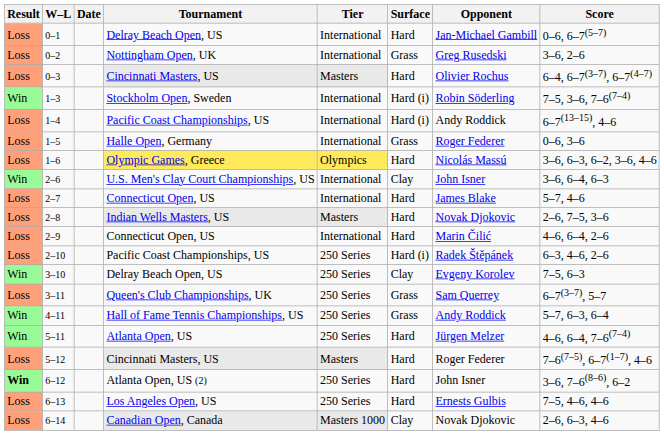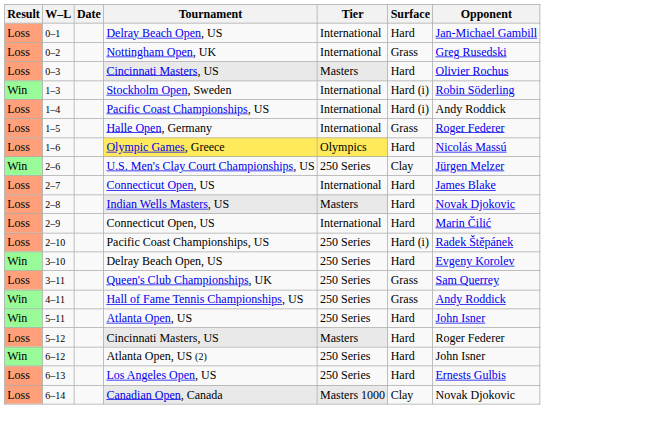- column: Score | 0–6, 6–7(5–7) | 3–6, 2–6 | 6–4, 6–7(3–7), 6–7(4–7) | 7–5, 3–6, 7–6(7–4) | 6–7(13–15), 4–6 | 0–6, 3–6 | 3–6, 6–3, 6–2, 3–6, 4–6 | 3–6, 6–4, 6–3 | 5–7, 4–6 | 2–6, 7–5, 3–6 | 4–6, 6–4, 2–6 | 6–3, 4–6, 2–6 | 7–5, 6–3 | 6–7(3–7), 5–7 | 5–7, 6–3, 6–4 | 4–6, 6–4, 7–6(7–4) | 7–6(7–5), 6–7(1–7), 4–6 | 3–6, 7–6(8–6), 6–2 | 7–5, 4–6, 4–6 | 2–6, 6–3, 4–6
2–6 | Tier: International -> 250 Series
2–6 | Opponent: John Isner -> Jürgen Melzer
3–10 | Surface: Clay -> Hard
5–11 | Opponent: Jürgen Melzer -> John Isner
6–12 | Result: bold -> normal
